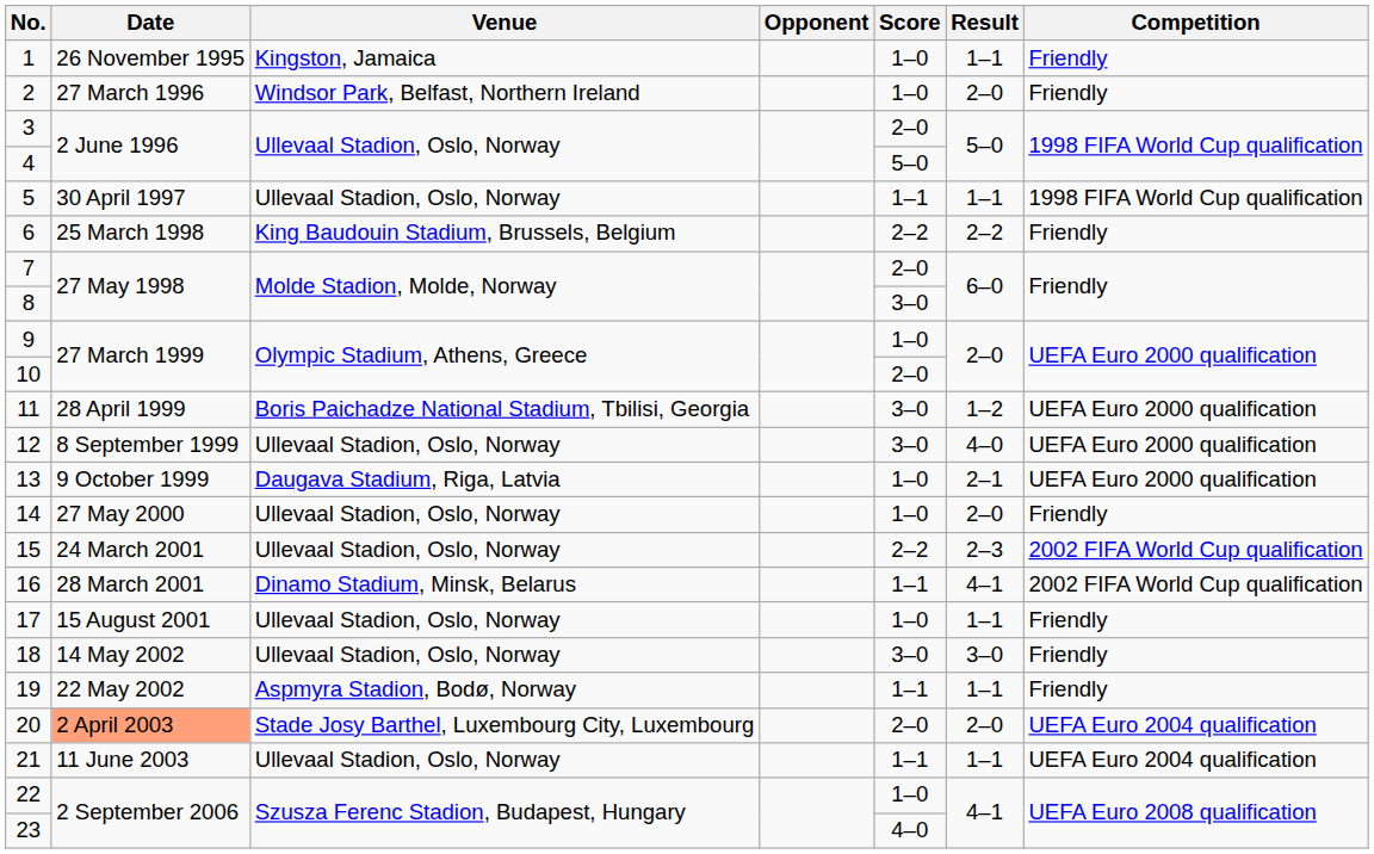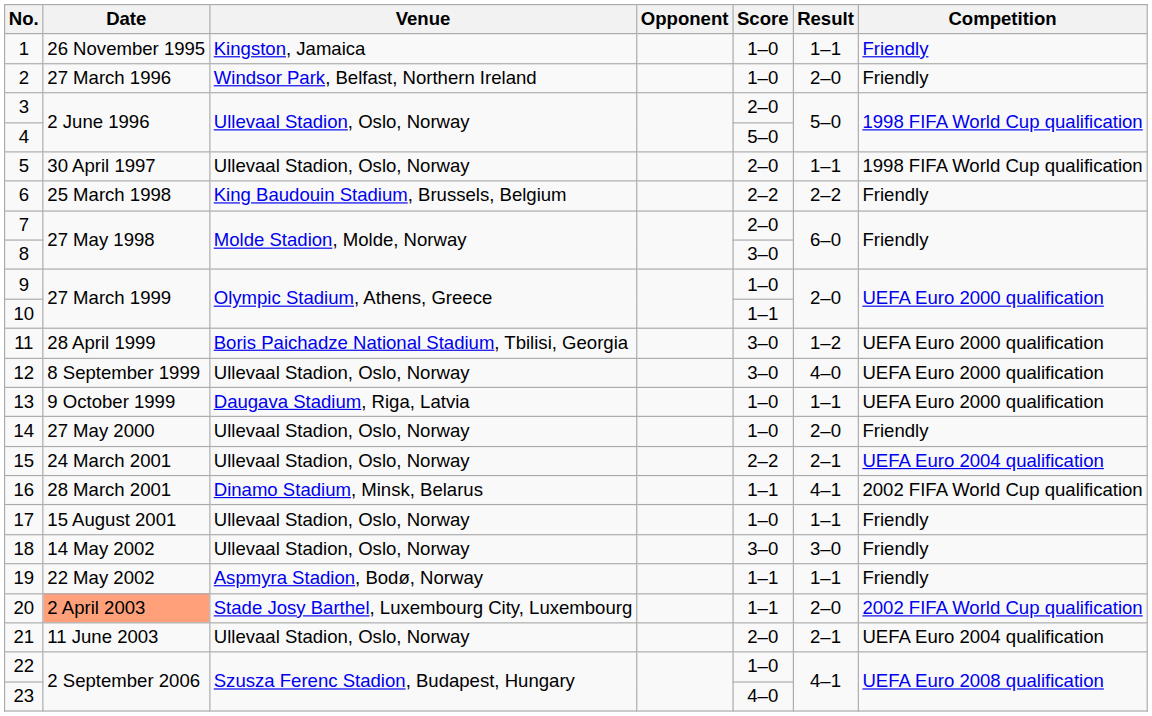5 | Score: 1–1 -> 2–0
10 | Score: 2–0 -> 1–1
13 | Result: 2–1 -> 1–1
15 | Result: 2–3 -> 2–1
15 | Competition: 2002 FIFA World Cup qualification -> UEFA Euro 2004 qualification
20 | Score: 2–0 -> 1–1
20 | Competition: UEFA Euro 2004 qualification -> 2002 FIFA World Cup qualification
21 | Score: 1–1 -> 2–0
21 | Result: 1–1 -> 2–1
